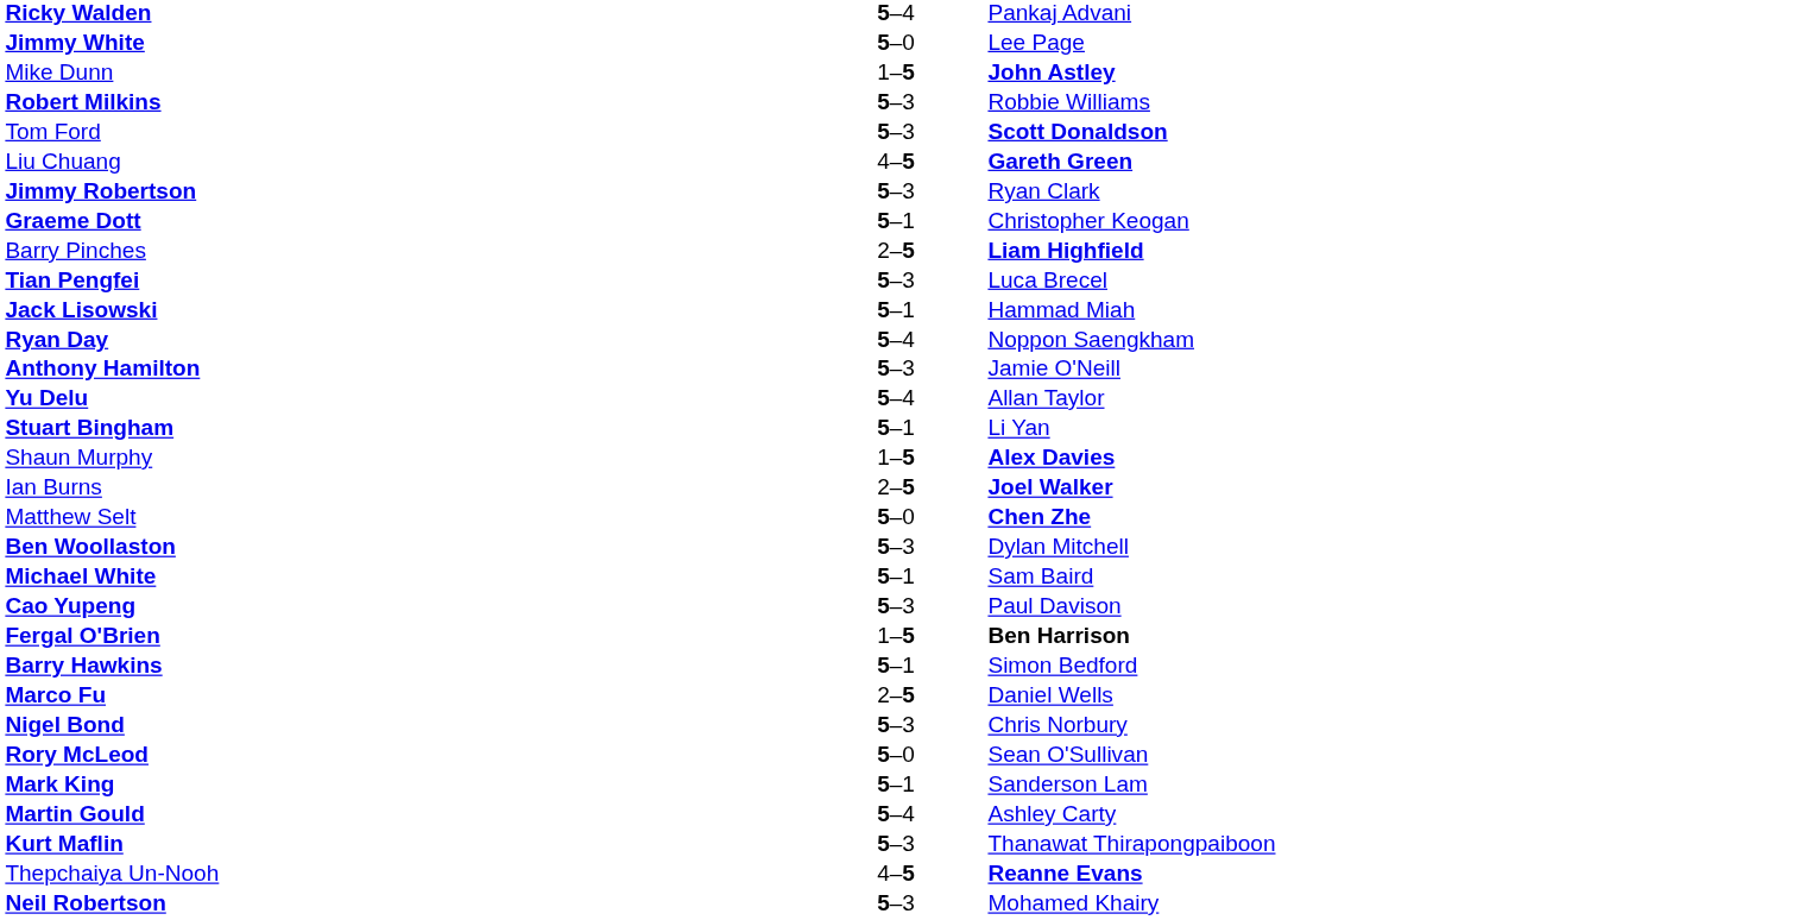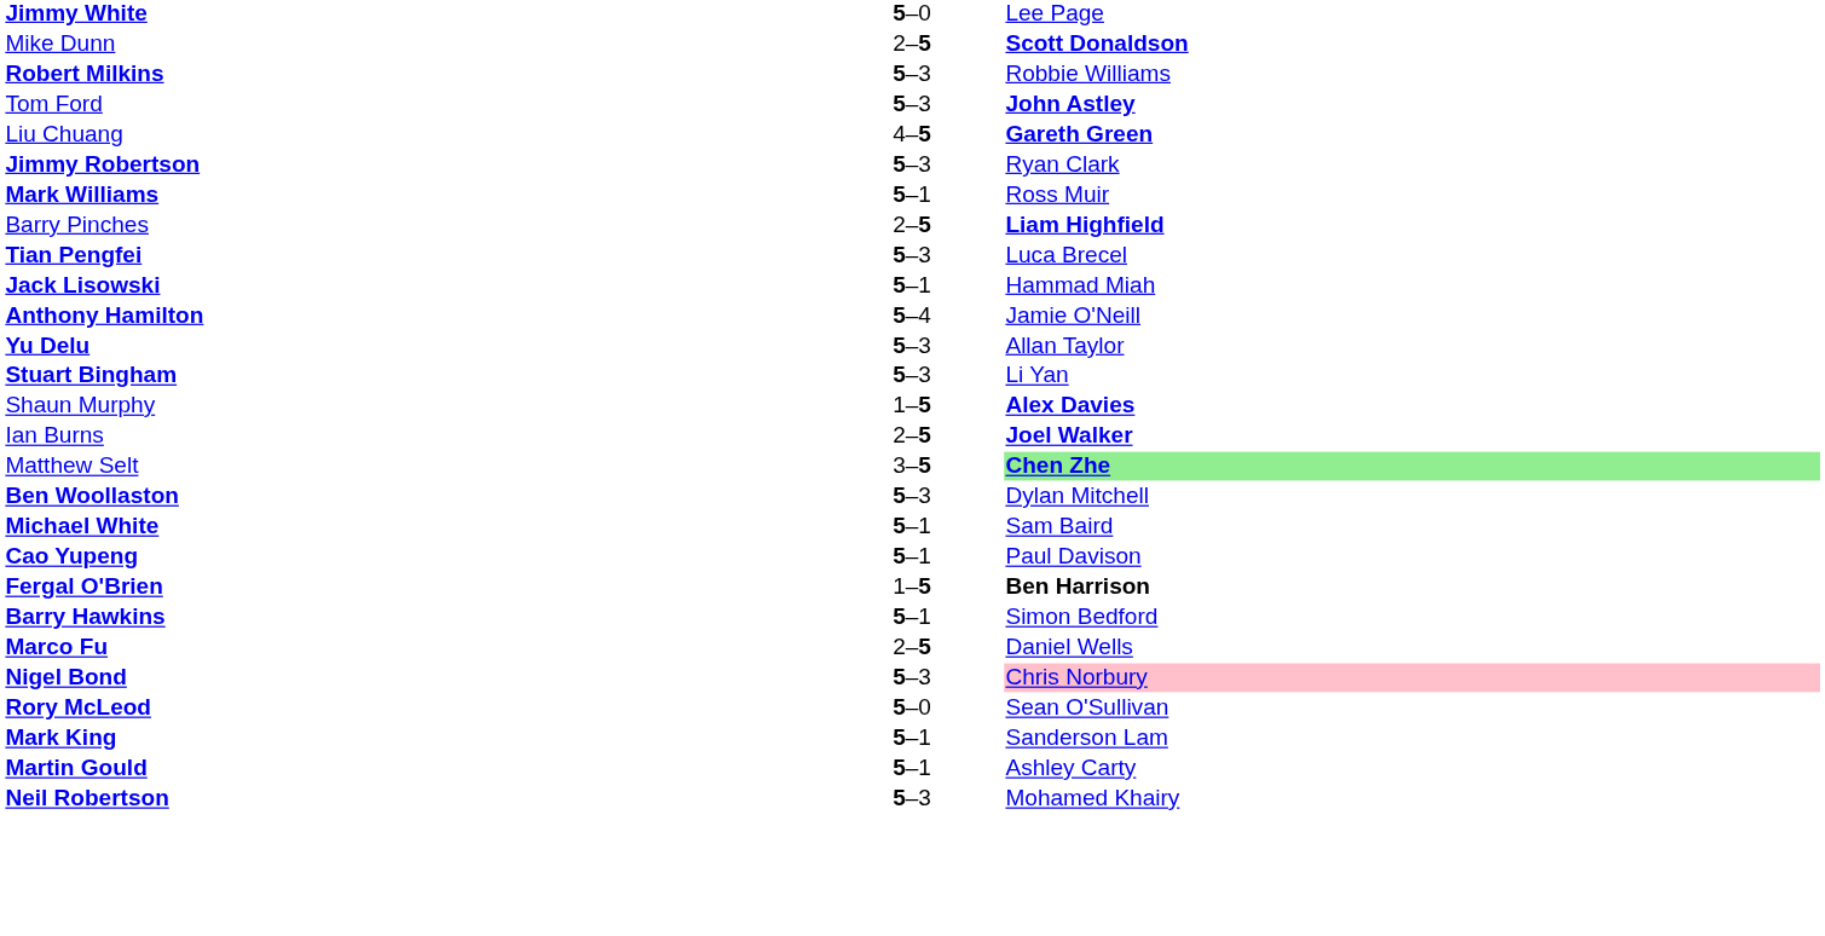- row: Ricky Walden | 5–4 | Pankaj Advani
Mike Dunn | column 2: 1–5 -> 2–5
Mike Dunn | column 3: John Astley -> Scott Donaldson
Tom Ford | column 3: Scott Donaldson -> John Astley
- row: Graeme Dott | 5–1 | Christopher Keogan
+ row: Mark Williams | 5–1 | Ross Muir
- row: Ryan Day | 5–4 | Noppon Saengkham
Anthony Hamilton | column 2: 5–3 -> 5–4
Yu Delu | column 2: 5–4 -> 5–3
Stuart Bingham | column 2: 5–1 -> 5–3
Matthew Selt | column 2: 5–0 -> 3–5
Matthew Selt | column 3: no background -> lightgreen background
Cao Yupeng | column 2: 5–3 -> 5–1
Nigel Bond | column 3: no background -> pink background
Martin Gould | column 2: 5–4 -> 5–1
- row: Kurt Maflin | 5–3 | Thanawat Thirapongpaiboon
- row: Thepchaiya Un-Nooh | 4–5 | Reanne Evans
